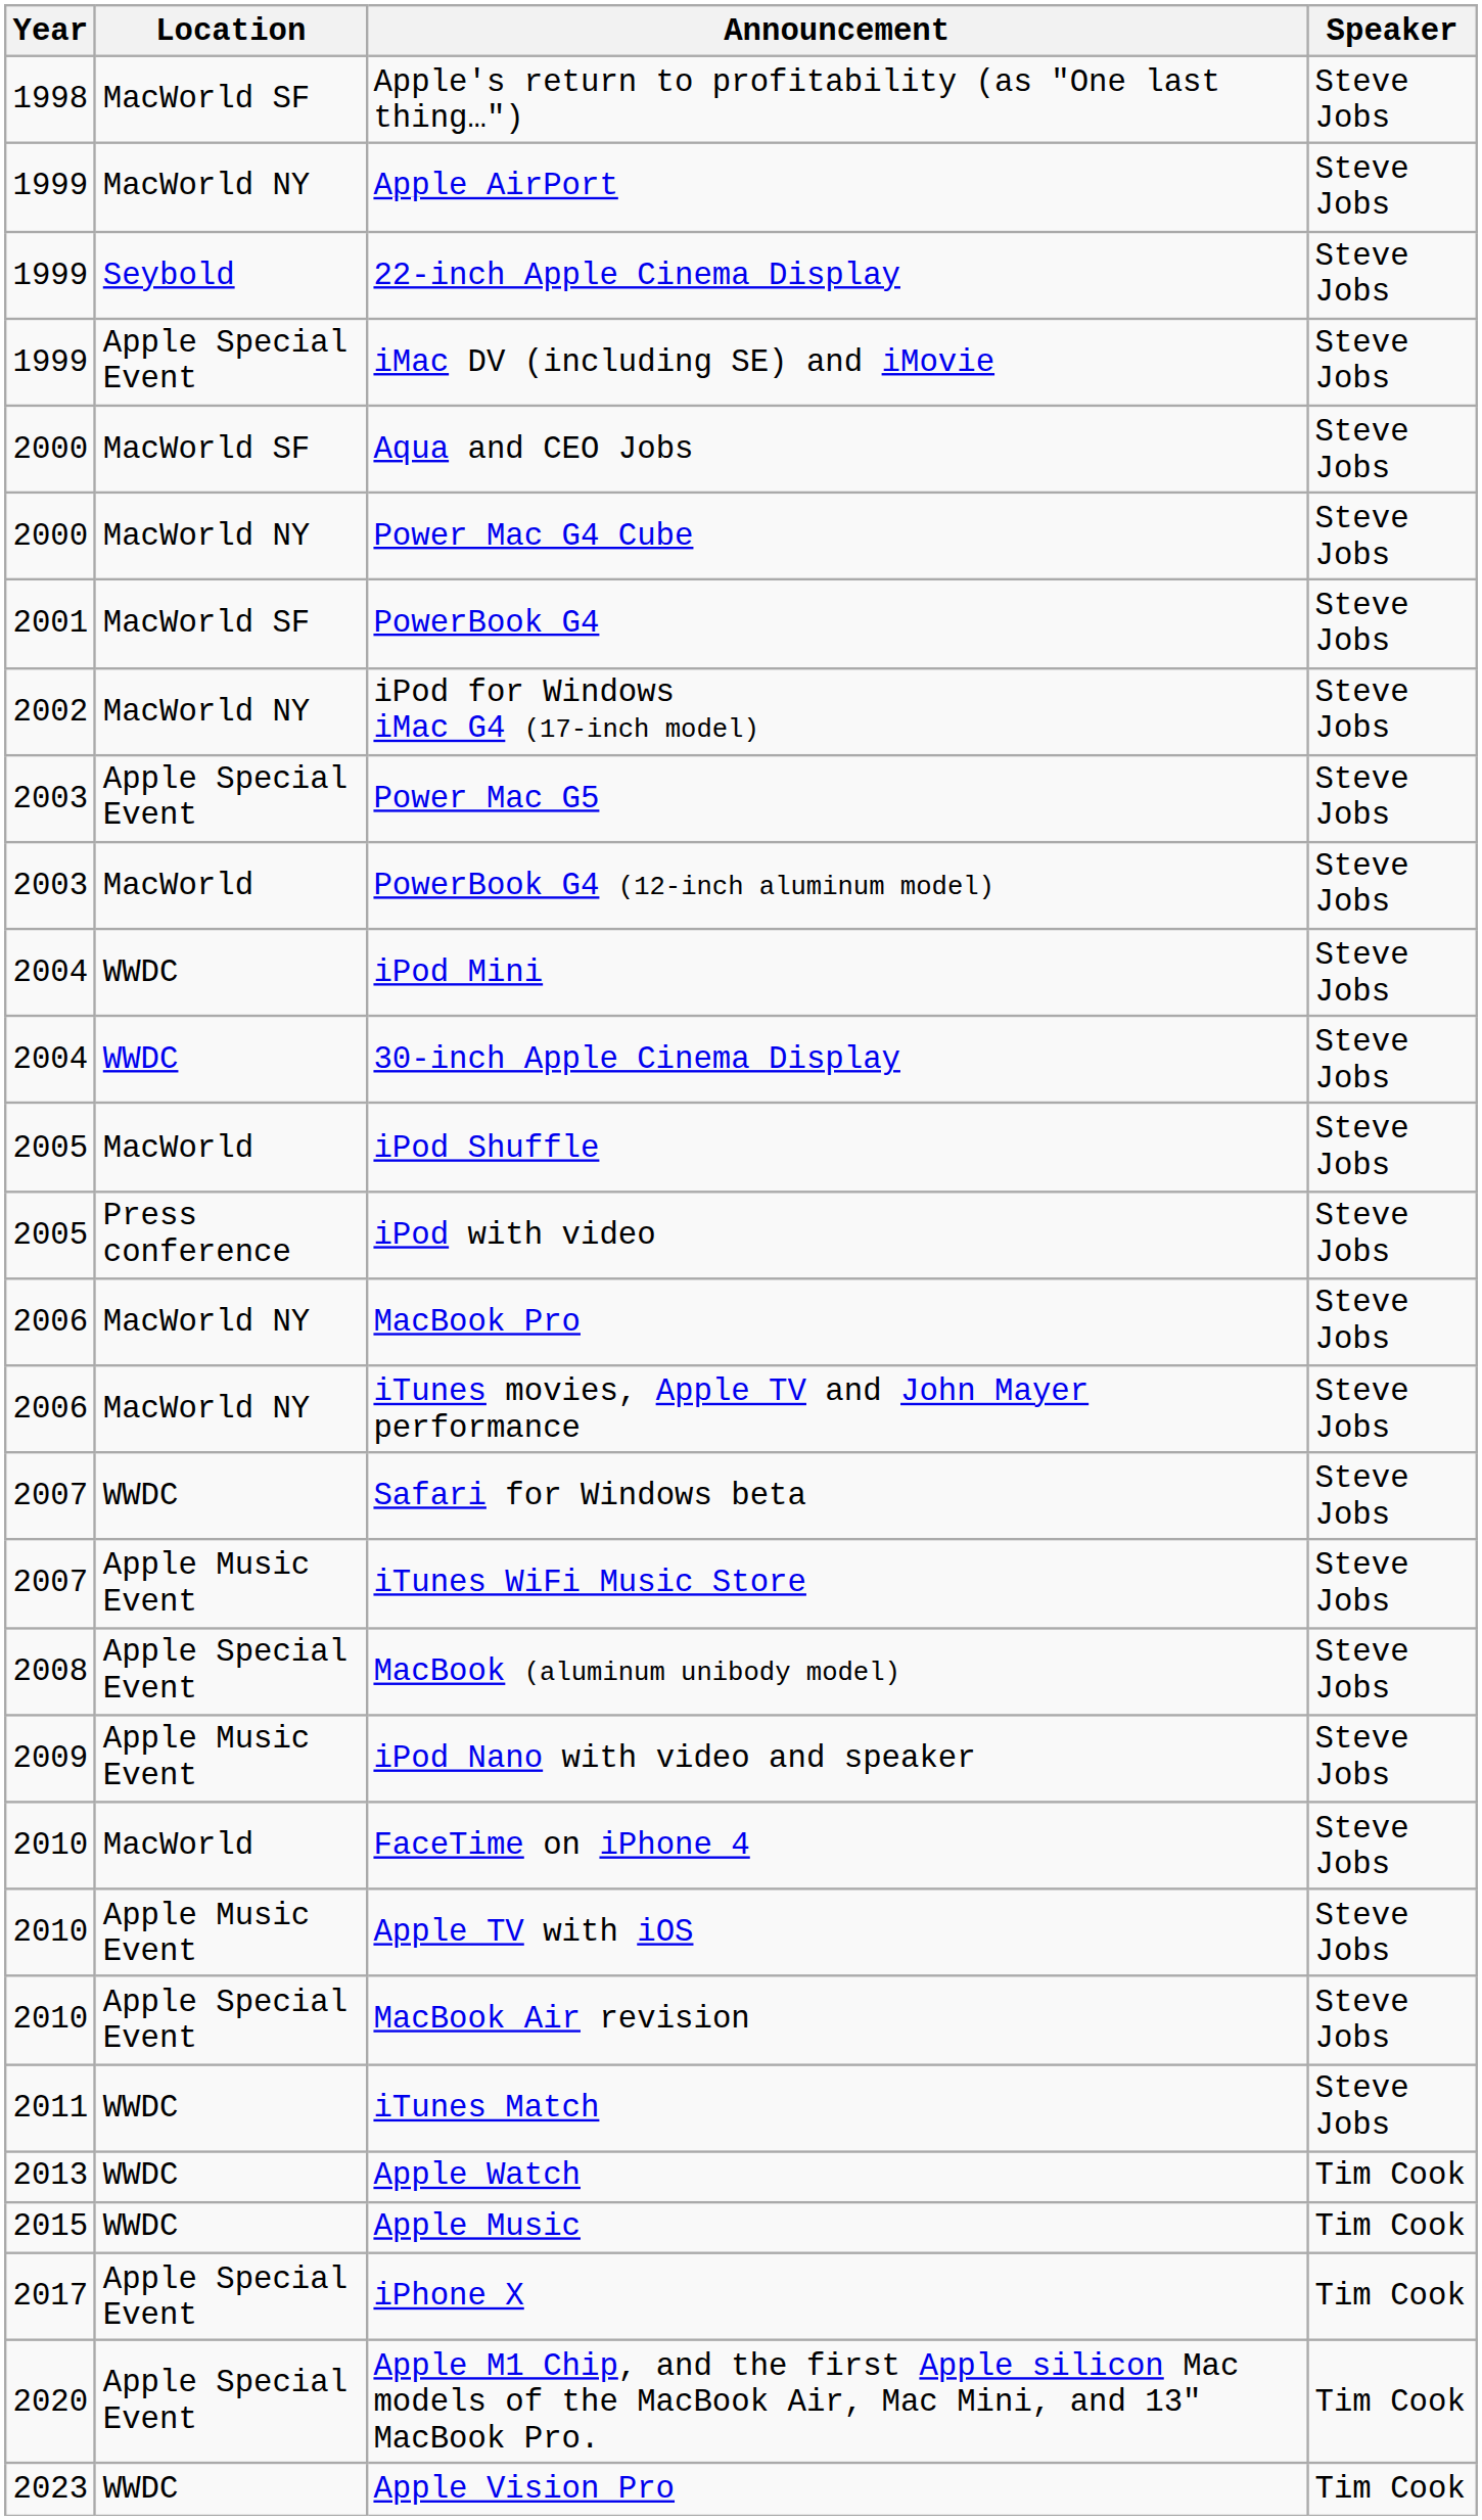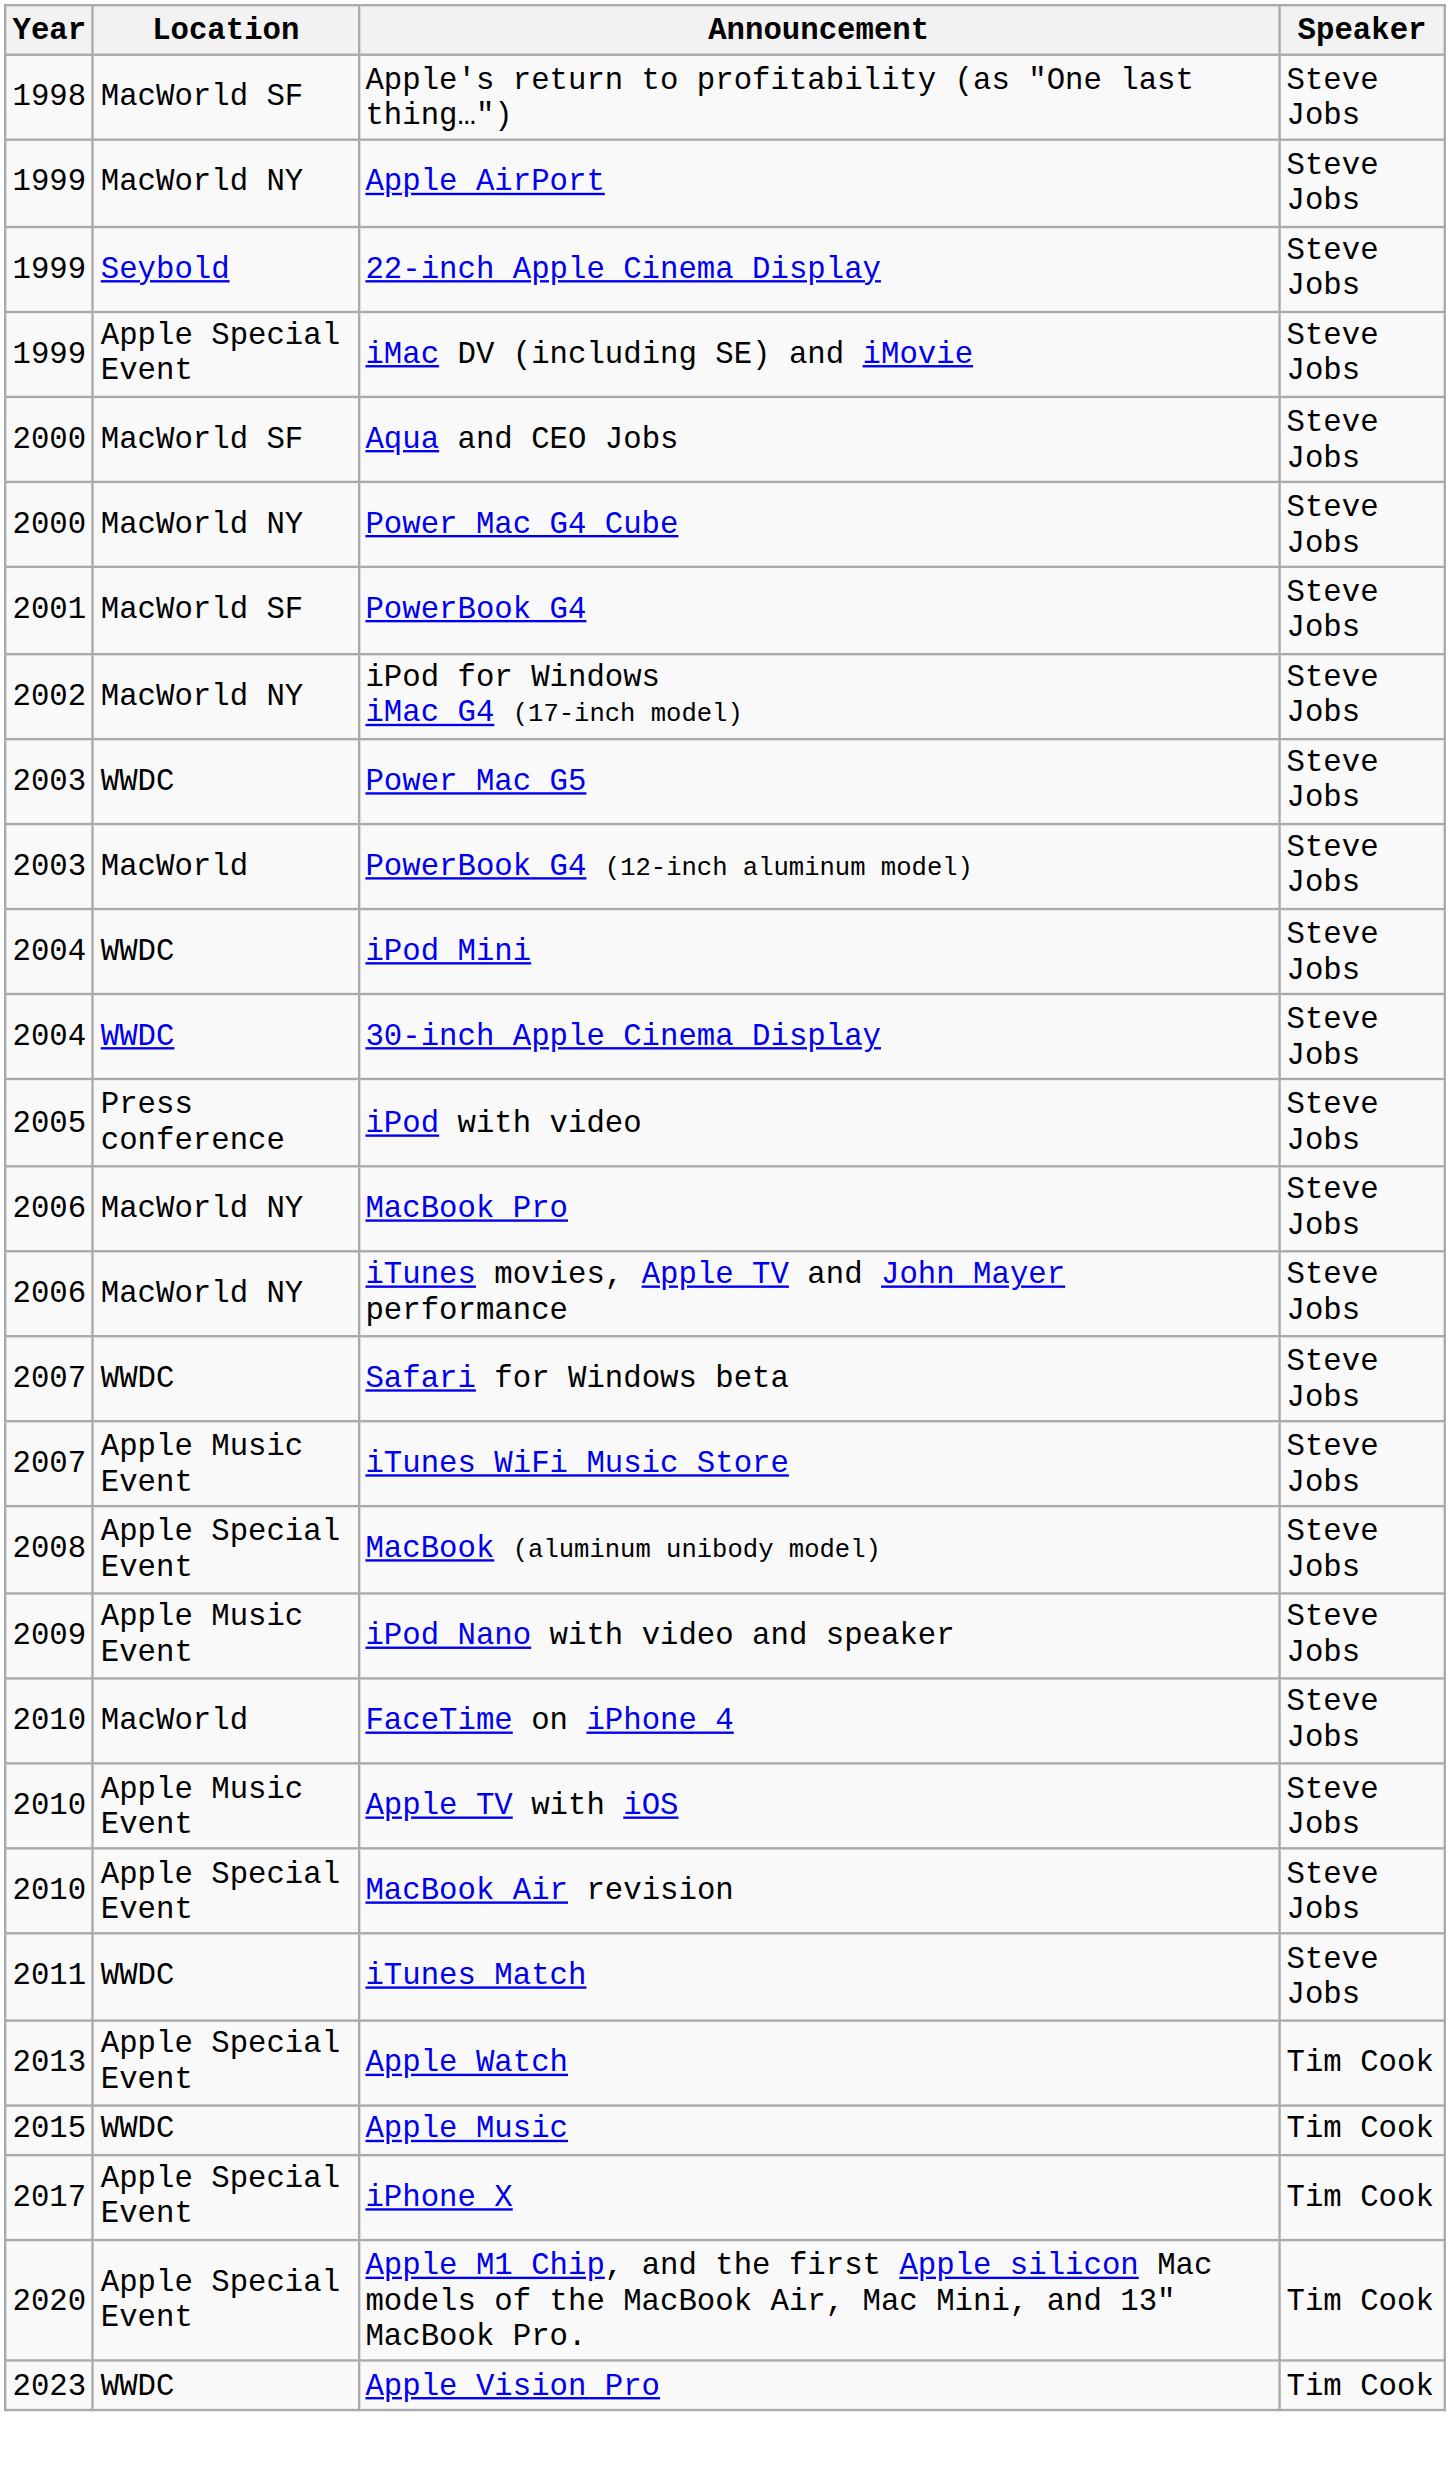Power Mac G5 | Location: Apple Special Event -> WWDC
- row: 2005 | MacWorld | iPod Shuffle | Steve Jobs
Apple Watch | Location: WWDC -> Apple Special Event
